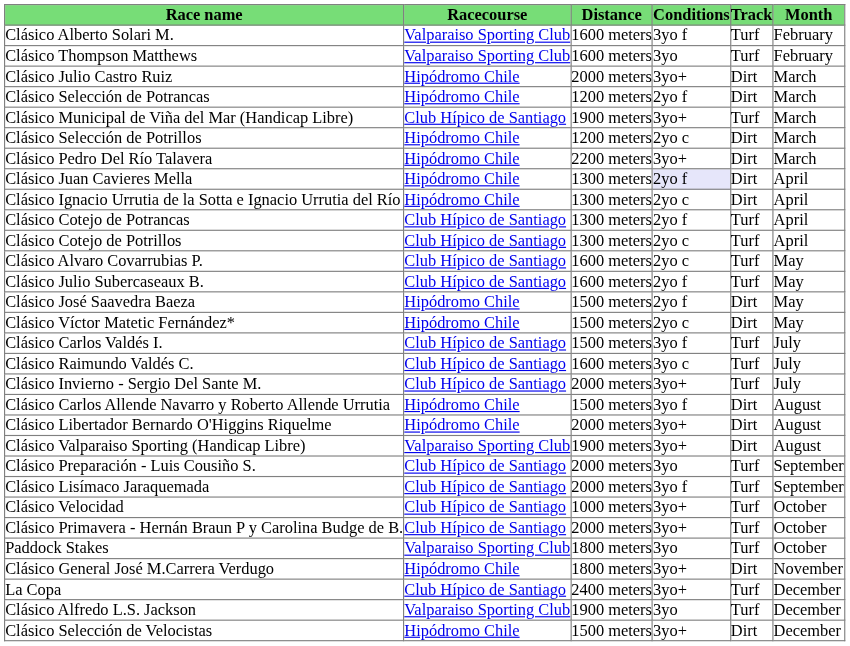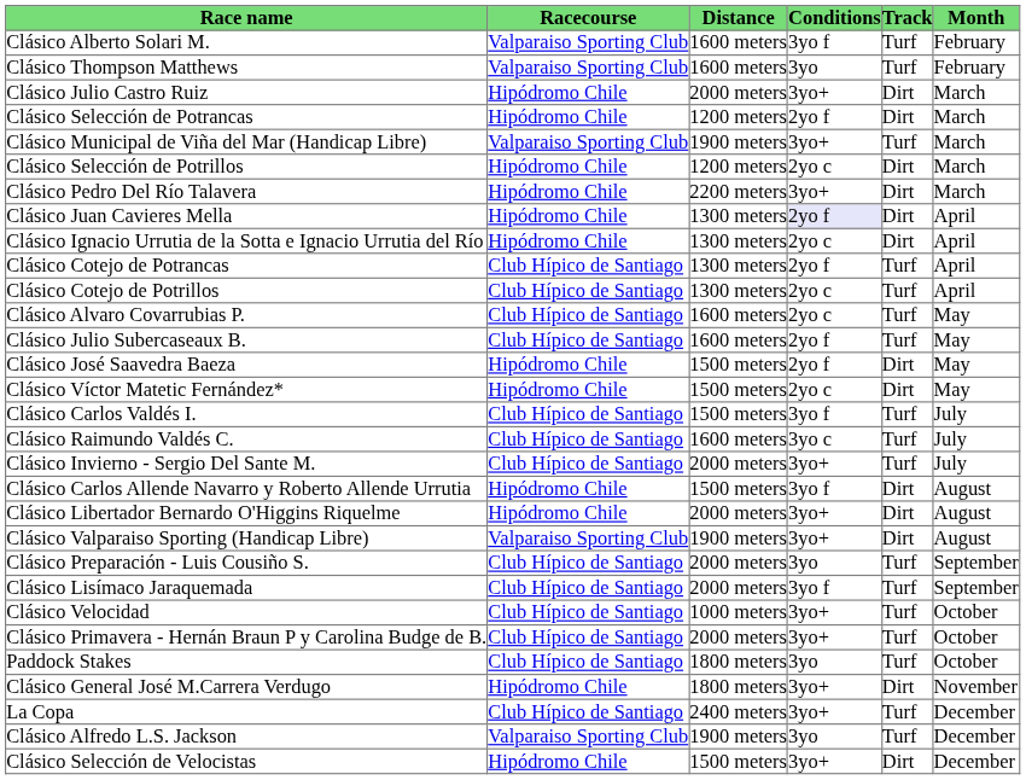Clásico Municipal de Viña del Mar (Handicap Libre) | Racecourse: Club Hípico de Santiago -> Valparaiso Sporting Club
Paddock Stakes | Racecourse: Valparaiso Sporting Club -> Club Hípico de Santiago
